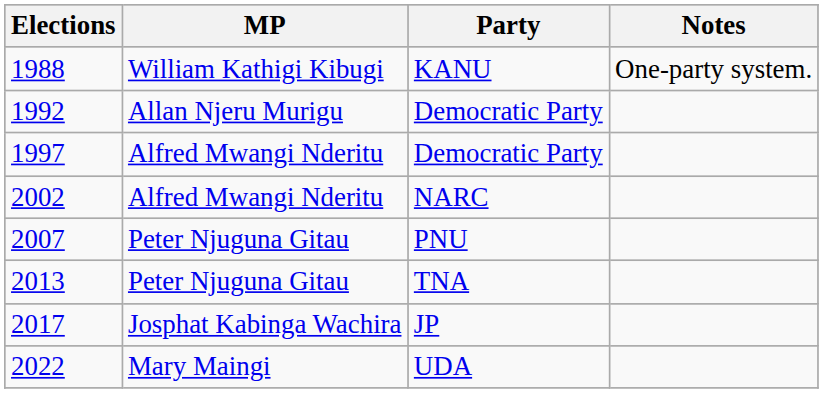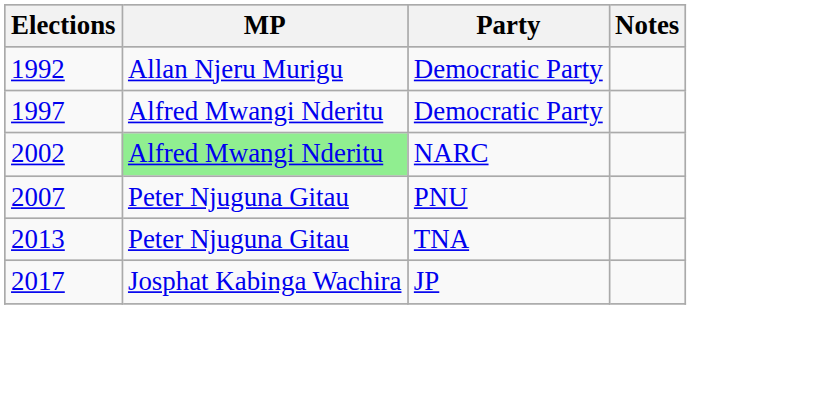- row: 1988 | William Kathigi Kibugi | KANU | One-party system.
2002 | MP: no background -> lightgreen background
- row: 2022 | Mary Maingi | UDA
